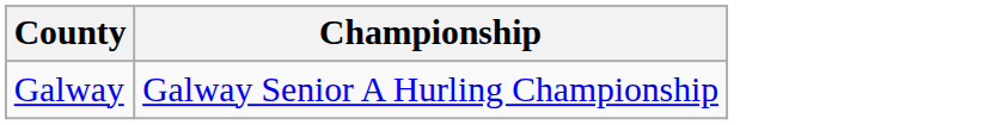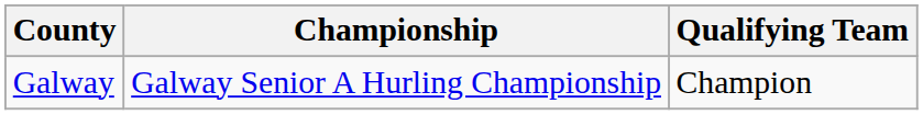+ column: Qualifying Team | Champion
